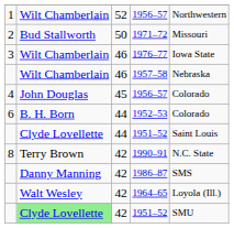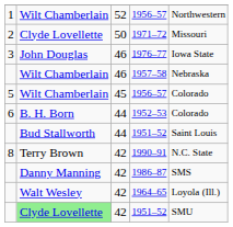1971–72 | column 2: Bud Stallworth -> Clyde Lovellette
1976–77 | column 2: Wilt Chamberlain -> John Douglas
45 / 1956–57 | column 1: 4 -> 5
45 / 1956–57 | column 2: John Douglas -> Wilt Chamberlain
44 / 1951–52 | column 2: Clyde Lovellette -> Bud Stallworth
